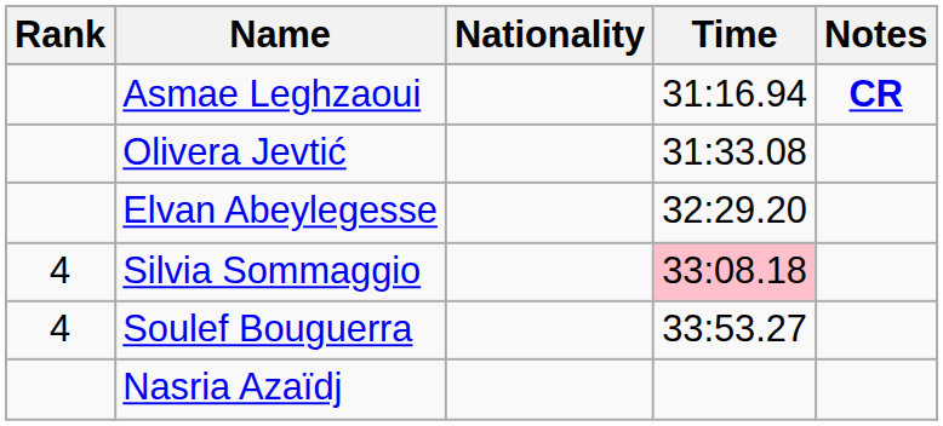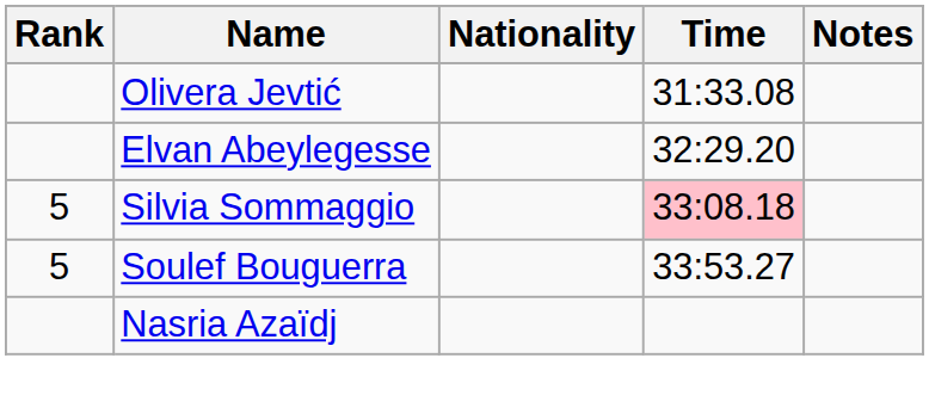- row: Asmae Leghzaoui | 31:16.94 | CR
Silvia Sommaggio | Rank: 4 -> 5
Soulef Bouguerra | Rank: 4 -> 5
